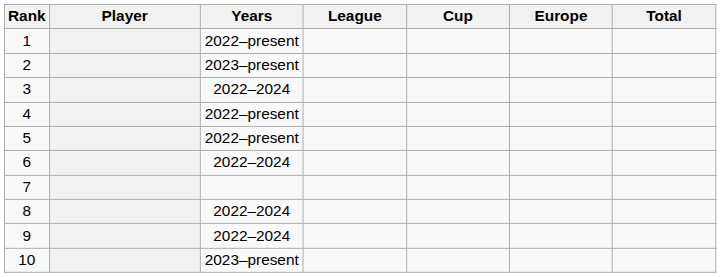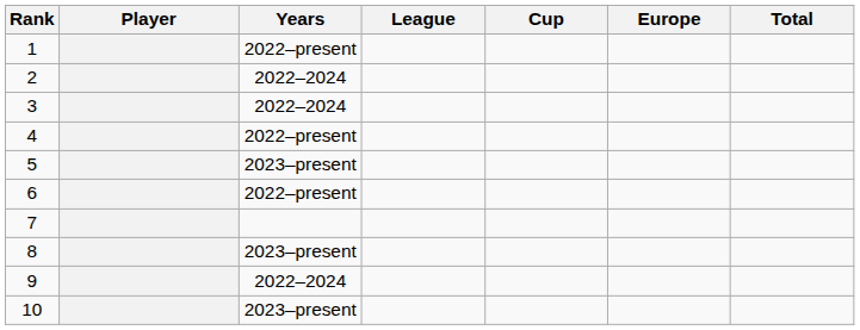2 | Years: 2023–present -> 2022–2024
5 | Years: 2022–present -> 2023–present
6 | Years: 2022–2024 -> 2022–present
8 | Years: 2022–2024 -> 2023–present
